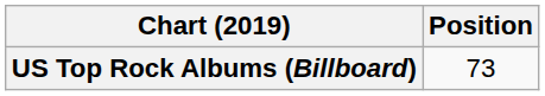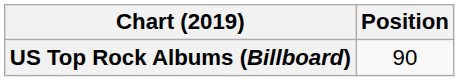US Top Rock Albums (Billboard) | Position: 73 -> 90
